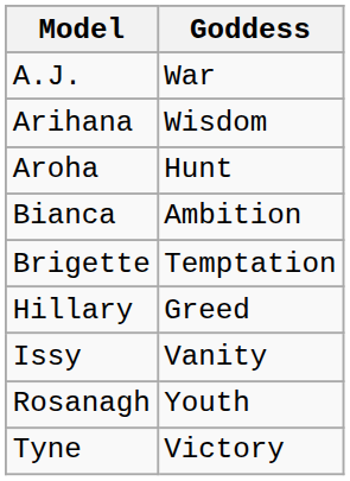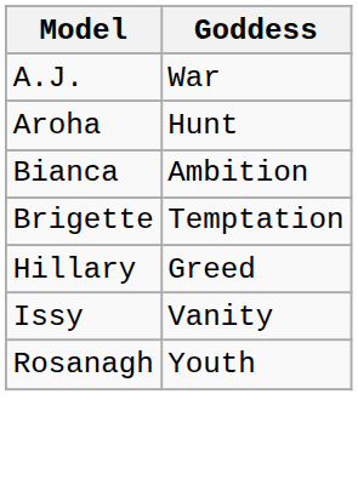- row: Arihana | Wisdom
- row: Tyne | Victory
